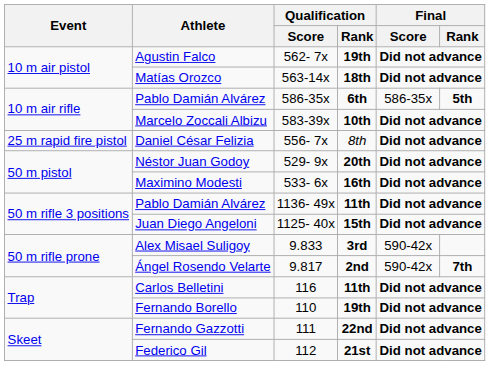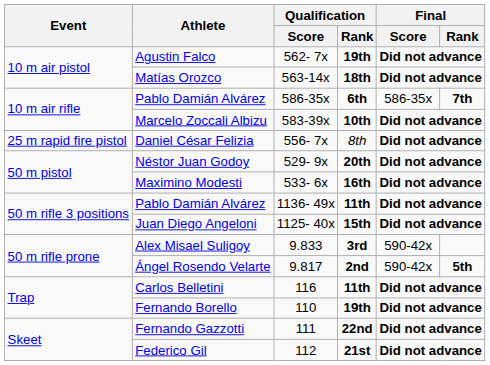Pablo Damián Alvárez / 586-35x | Final / Rank: 5th -> 7th
Ángel Rosendo Velarte | Final / Rank: 7th -> 5th
